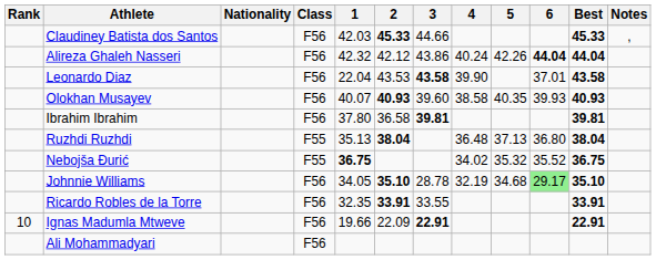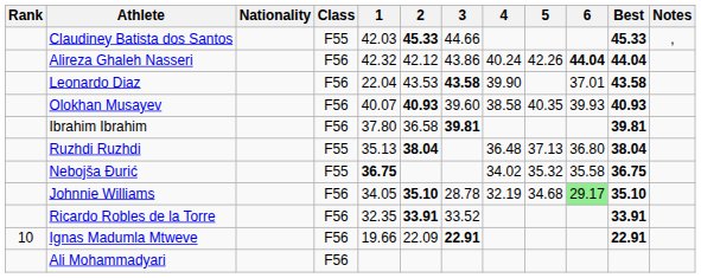Claudiney Batista dos Santos | Class: F56 -> F55
Nebojša Đurić | 6: 35.52 -> 35.58
Ricardo Robles de la Torre | 3: 33.55 -> 33.52
